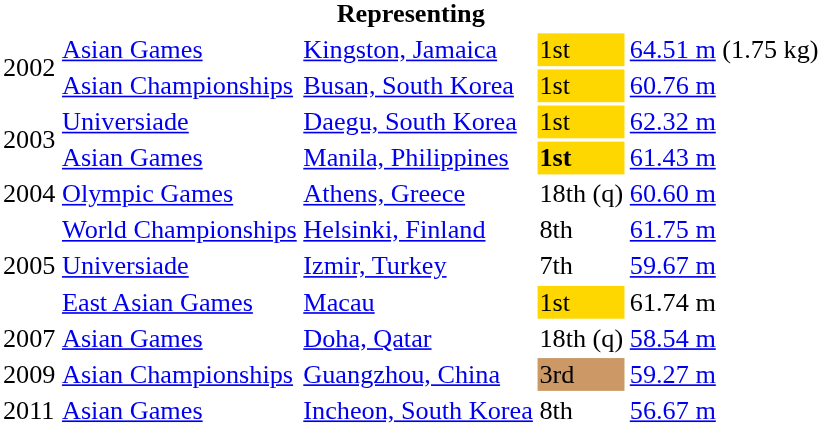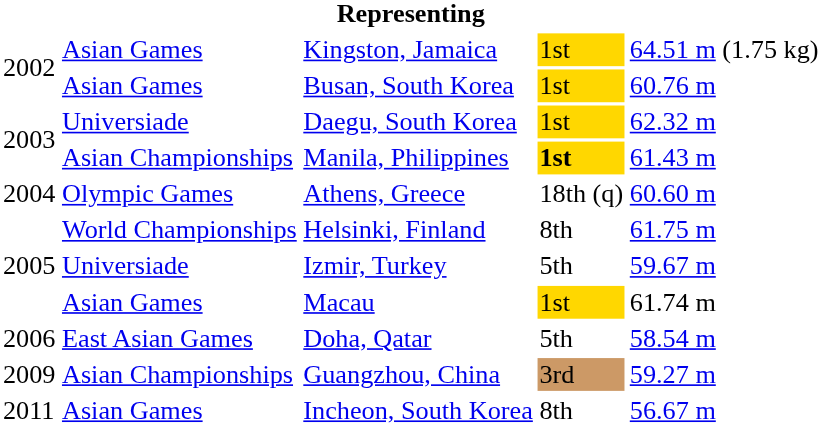Busan, South Korea | column 2: Asian Championships -> Asian Games
Manila, Philippines | column 2: Asian Games -> Asian Championships
Izmir, Turkey | column 4: 7th -> 5th
Macau | column 2: East Asian Games -> Asian Games
Doha, Qatar | column 1: 2007 -> 2006
Doha, Qatar | column 2: Asian Games -> East Asian Games
Doha, Qatar | column 4: 18th (q) -> 5th
